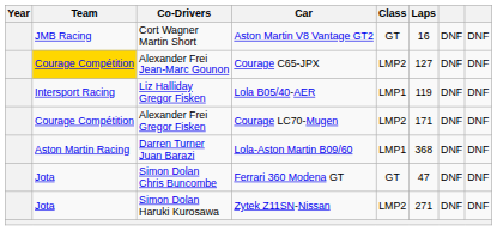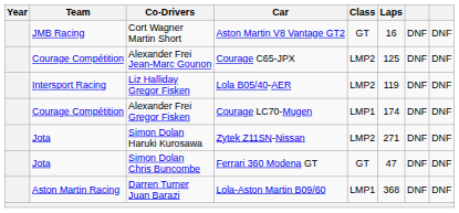Alexander Frei Jean-Marc Gounon | Team: gold background -> no background
Alexander Frei Jean-Marc Gounon | Laps: 127 -> 125
Liz Halliday Gregor Fisken | Class: LMP1 -> LMP2
Alexander Frei Gregor Fisken | Class: LMP2 -> LMP1
Alexander Frei Gregor Fisken | Laps: 171 -> 174
rows swapped: Darren Turner Juan Barazi <-> Simon Dolan Haruki Kurosawa
